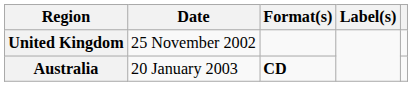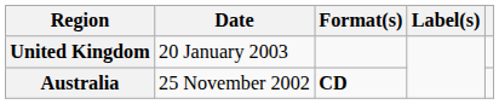United Kingdom | Date: 25 November 2002 -> 20 January 2003
Australia | Date: 20 January 2003 -> 25 November 2002
